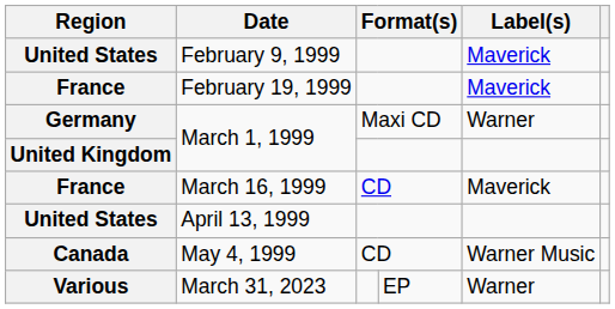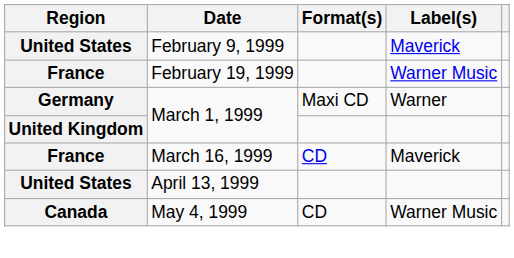February 19, 1999 | Label(s): Maverick -> Warner Music
- row: Various | March 31, 2023 | EP | Warner
